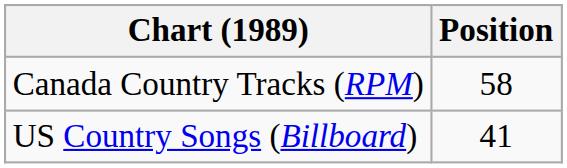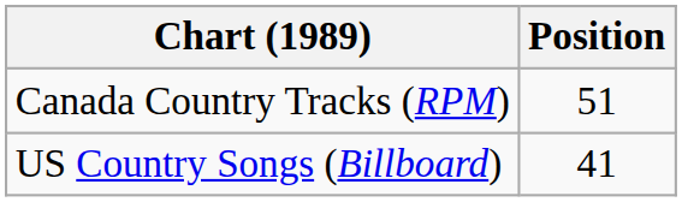Canada Country Tracks (RPM) | Position: 58 -> 51
